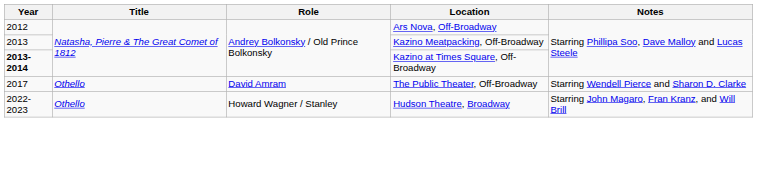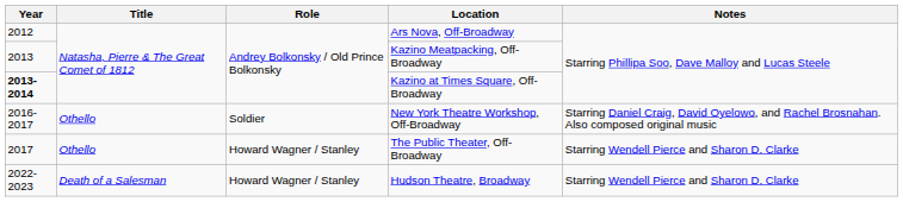+ row: 2016-2017 | Othello | Soldier | New York Theatre Workshop, Off-Broadway | Starring Daniel Craig, David Oyelowo, and Rachel Brosnahan. Also composed original music
The Public Theater, Off-Broadway | Role: David Amram -> Howard Wagner / Stanley
Hudson Theatre, Broadway | Title: Othello -> Death of a Salesman
Hudson Theatre, Broadway | Notes: Starring John Magaro, Fran Kranz, and Will Brill -> Starring Wendell Pierce and Sharon D. Clarke
